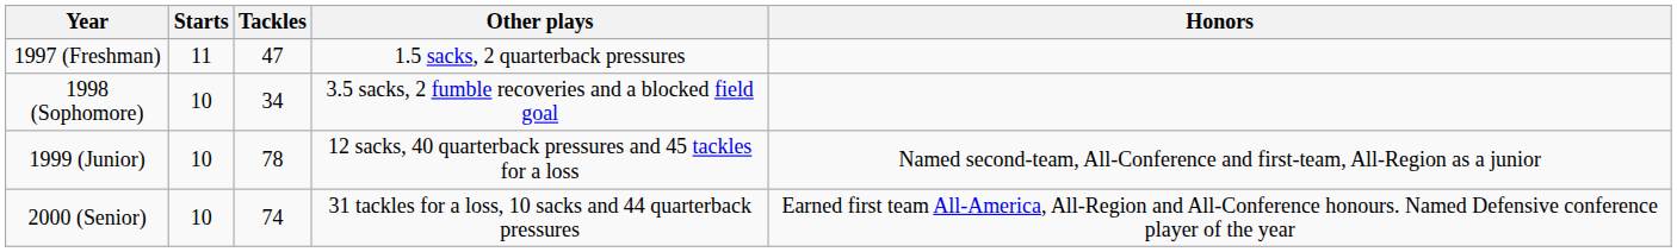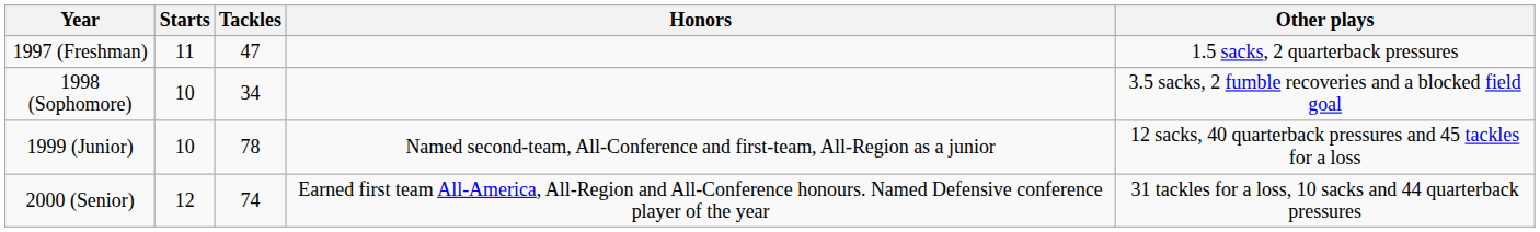columns swapped: Other plays <-> Honors
2000 (Senior) | Starts: 10 -> 12
